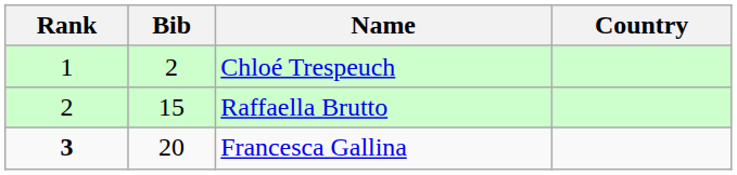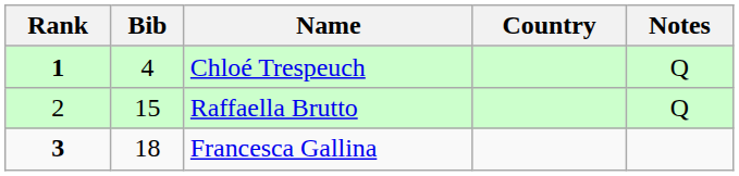+ column: Notes | Q | Q
Chloé Trespeuch | Rank: normal -> bold
Chloé Trespeuch | Bib: 2 -> 4
Francesca Gallina | Bib: 20 -> 18
